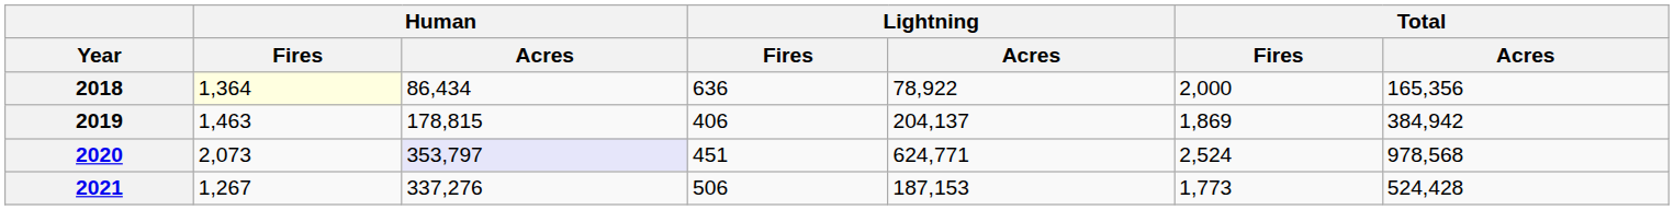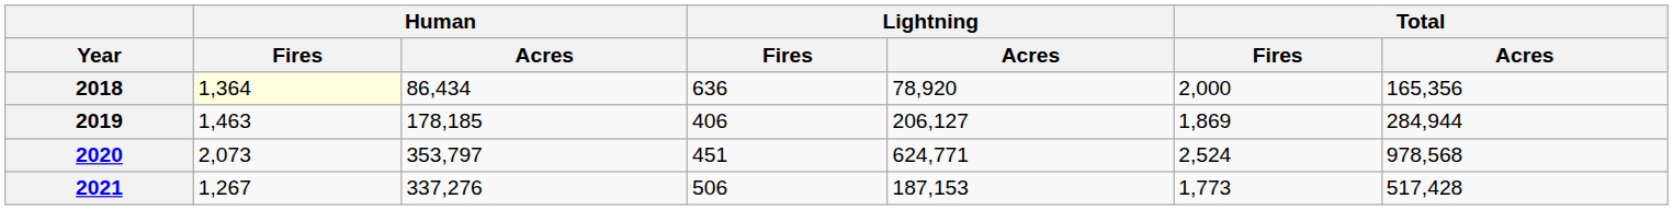2018 | Lightning / Acres: 78,922 -> 78,920
2019 | Human / Acres: 178,815 -> 178,185
2019 | Lightning / Acres: 204,137 -> 206,127
2019 | Total / Acres: 384,942 -> 284,944
2020 | Human / Acres: lavender background -> no background
2021 | Total / Acres: 524,428 -> 517,428
